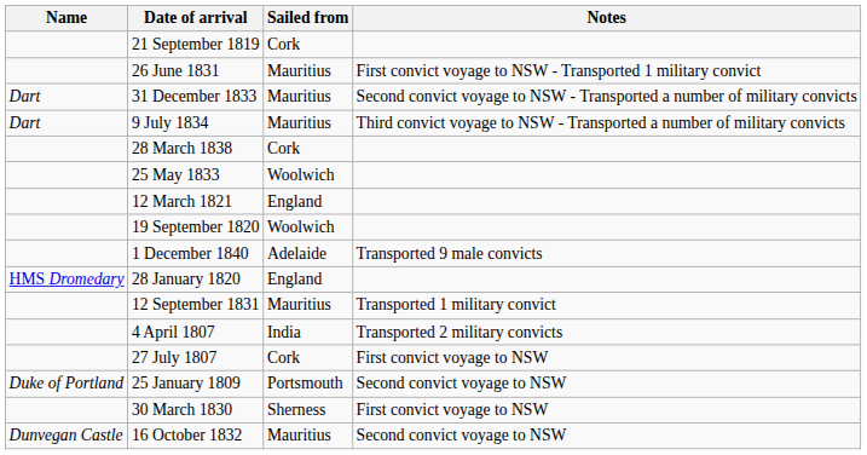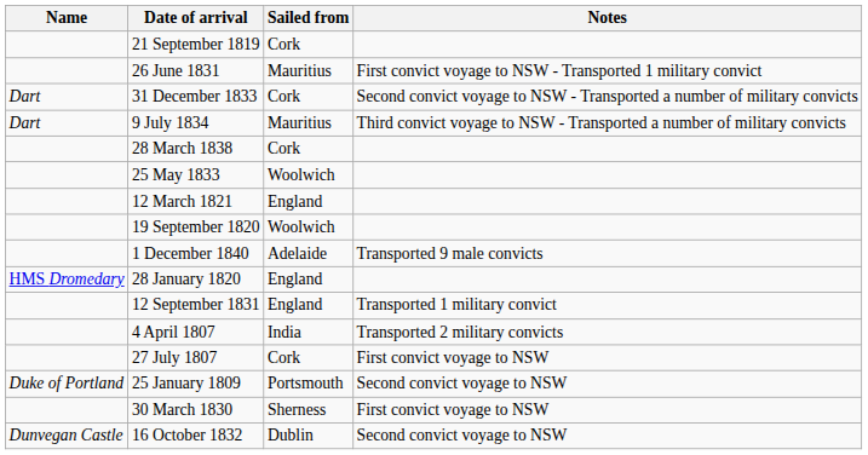31 December 1833 | Sailed from: Mauritius -> Cork
12 September 1831 | Sailed from: Mauritius -> England
16 October 1832 | Sailed from: Mauritius -> Dublin
